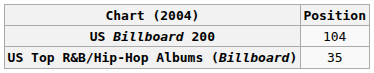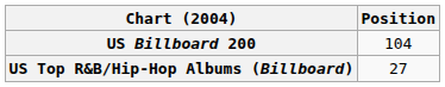US Top R&B/Hip-Hop Albums (Billboard) | Position: 35 -> 27
